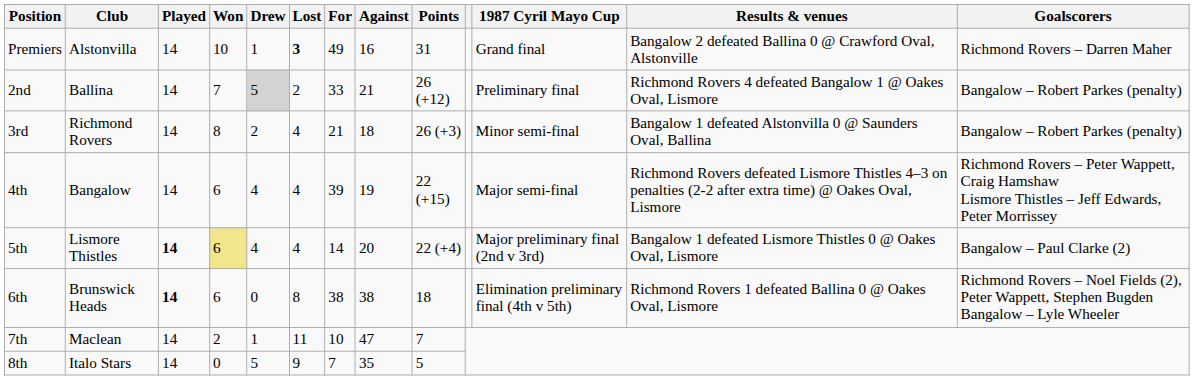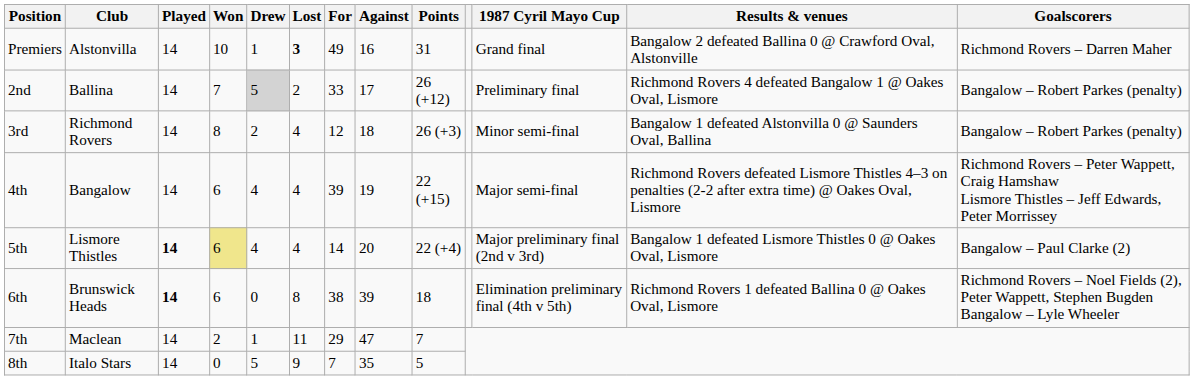2nd | Against: 21 -> 17
3rd | For: 21 -> 12
6th | Against: 38 -> 39
7th | For: 10 -> 29
